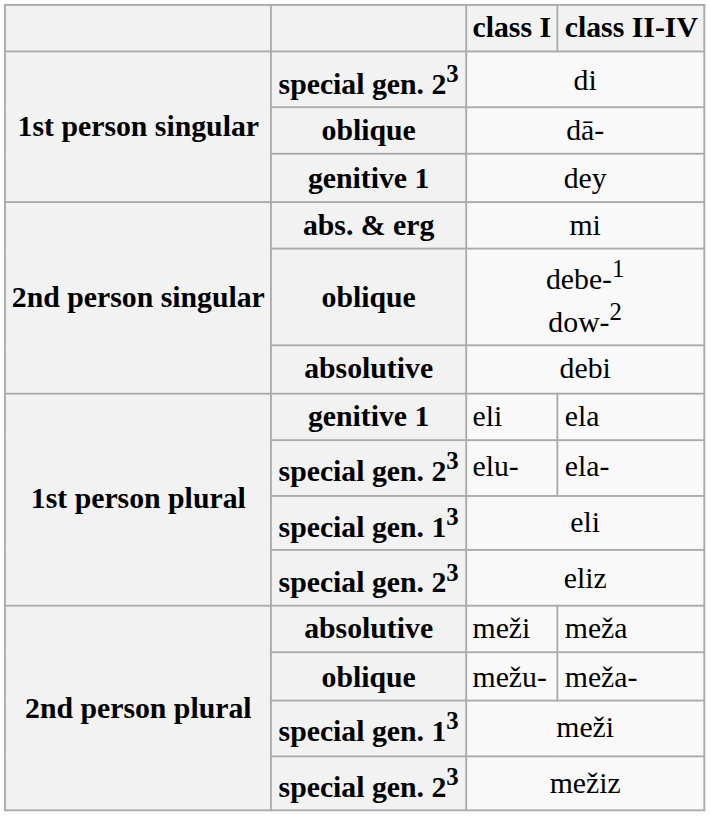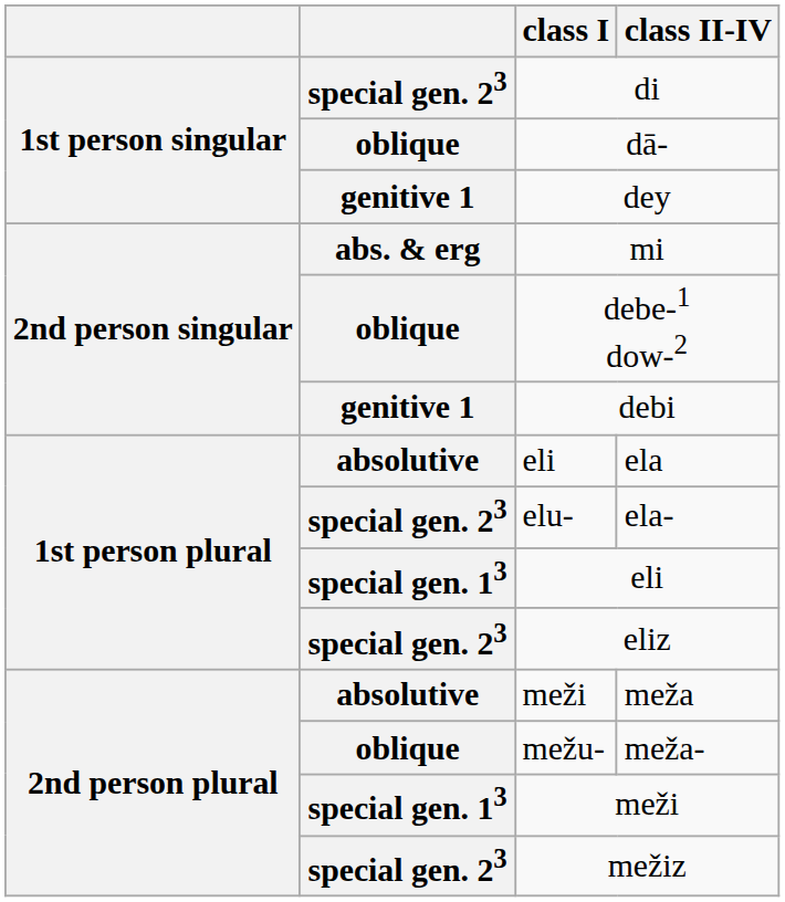debi | column 2: absolutive -> genitive 1
ela | column 2: genitive 1 -> absolutive
